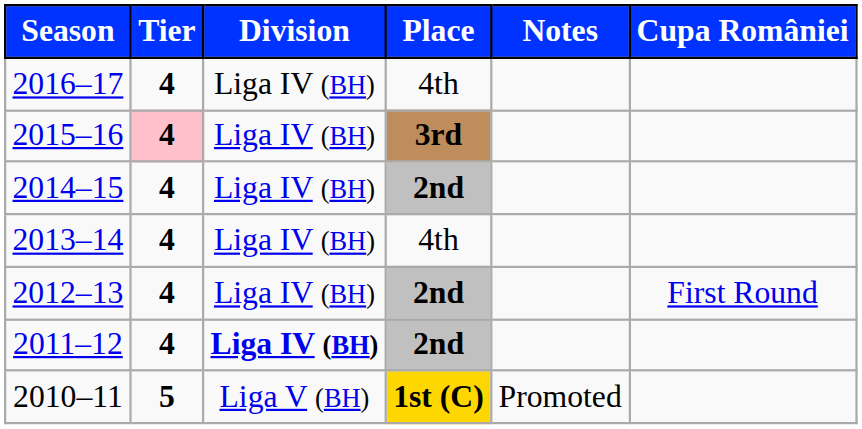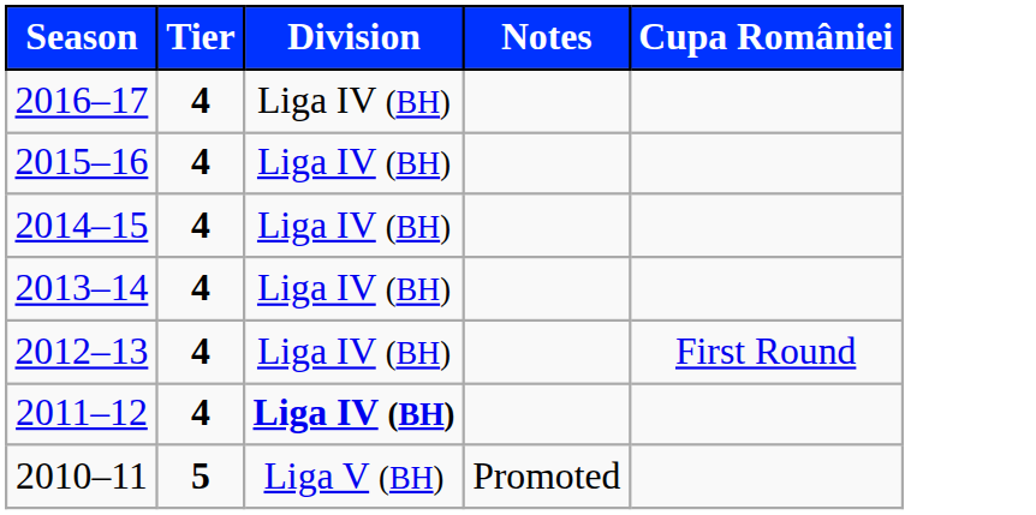- column: Place | 4th | 3rd | 2nd | 4th | 2nd | 2nd | 1st (C)
2015–16 | Tier: pink background -> no background
